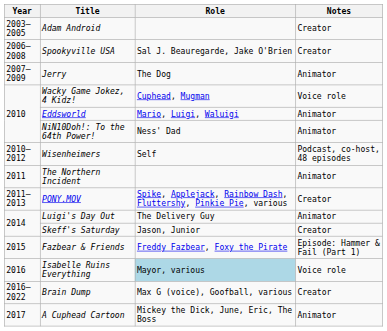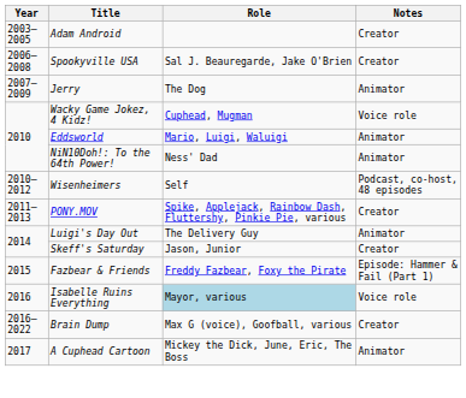- row: 2011 | The Northern Incident | Animator
